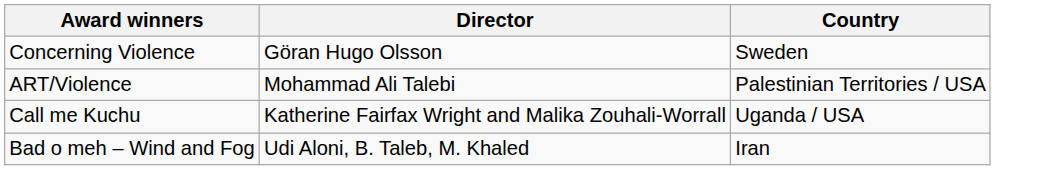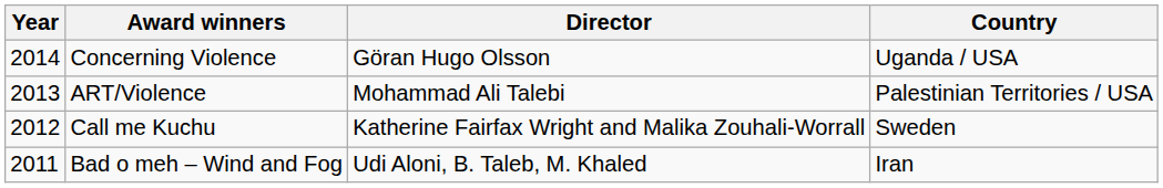+ column: Year | 2014 | 2013 | 2012 | 2011
Concerning Violence | Country: Sweden -> Uganda / USA
Call me Kuchu | Country: Uganda / USA -> Sweden
